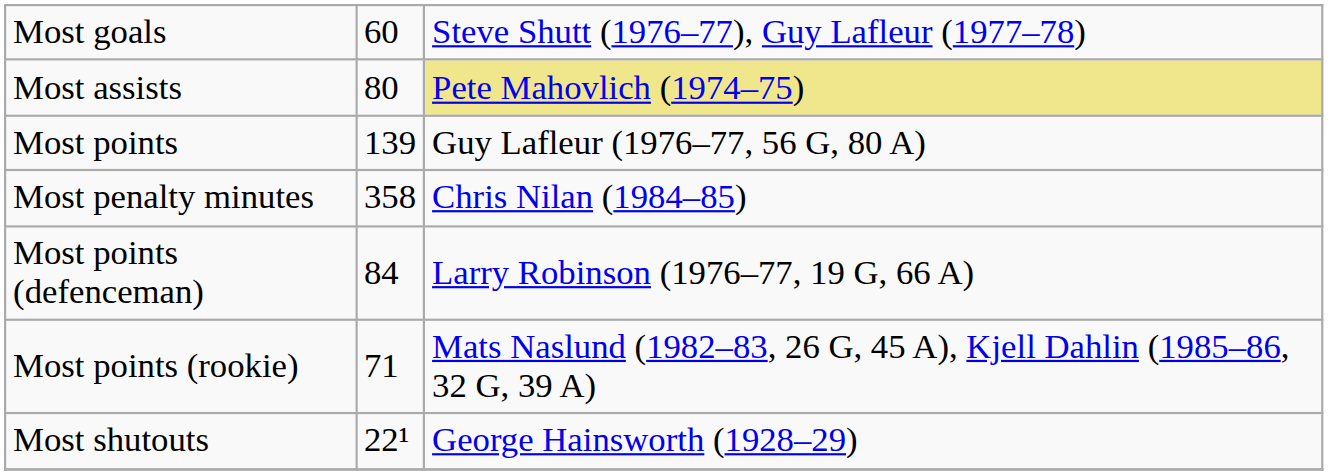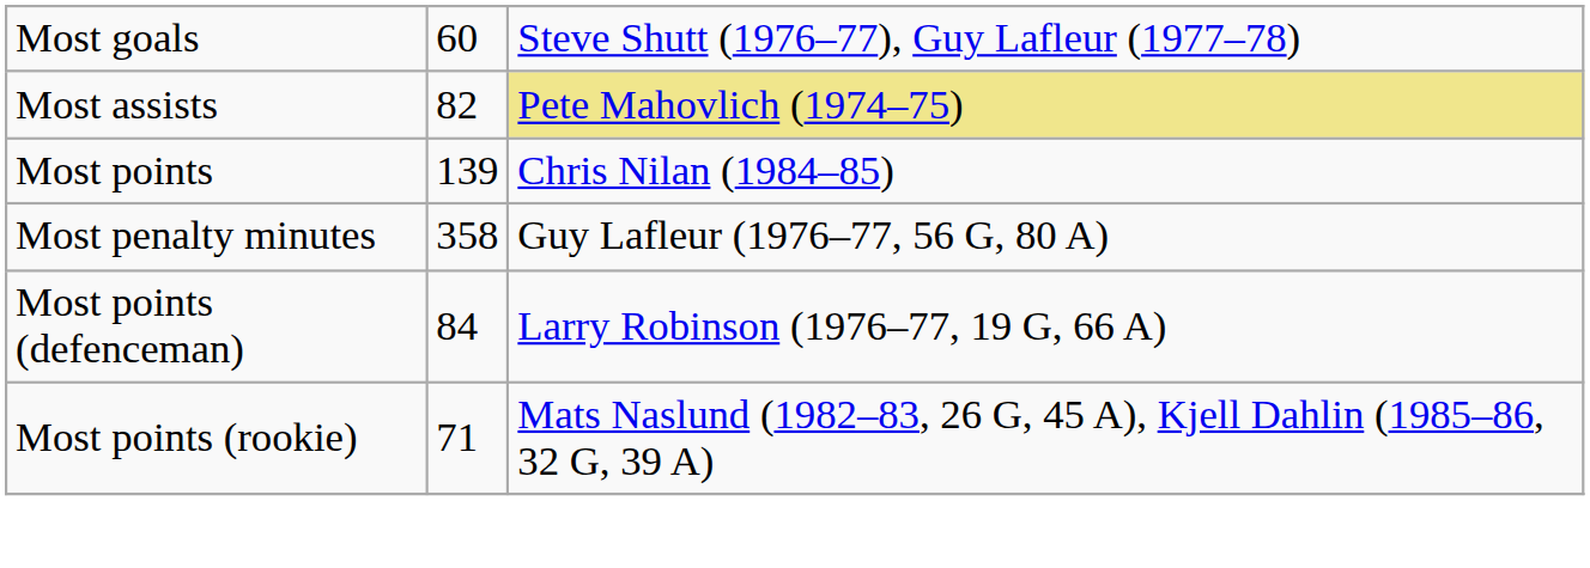Most assists | column 2: 80 -> 82
Most points | column 3: Guy Lafleur (1976–77, 56 G, 80 A) -> Chris Nilan (1984–85)
Most penalty minutes | column 3: Chris Nilan (1984–85) -> Guy Lafleur (1976–77, 56 G, 80 A)
- row: Most shutouts | 22¹ | George Hainsworth (1928–29)
